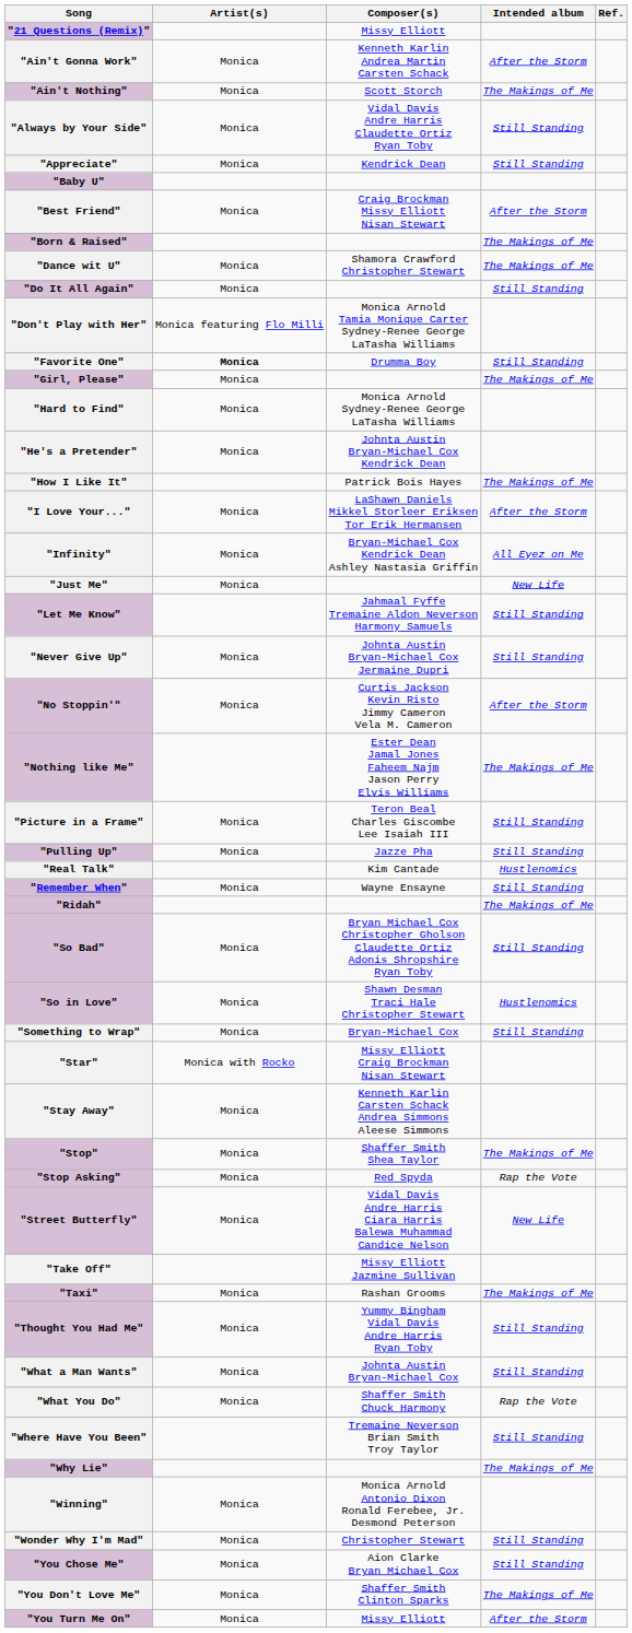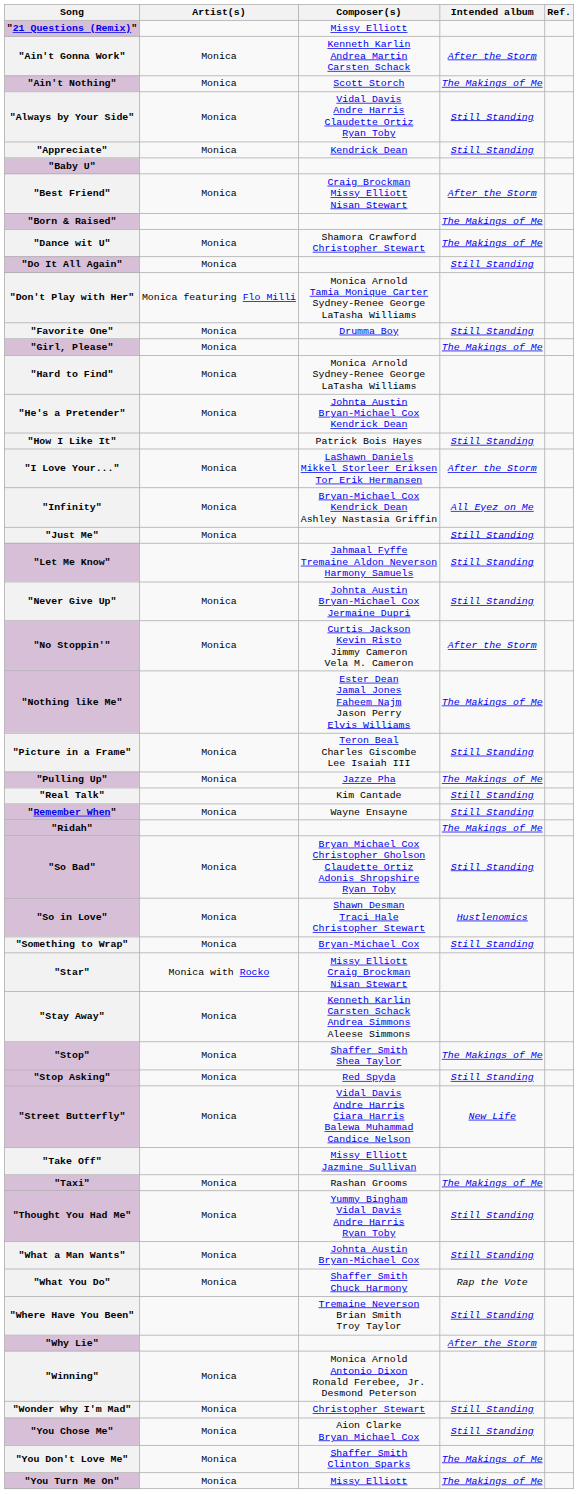"Favorite One" | Artist(s): bold -> normal
"How I Like It" | Intended album: The Makings of Me -> Still Standing
"Just Me" | Intended album: New Life -> Still Standing
"Pulling Up" | Intended album: Still Standing -> The Makings of Me
"Real Talk" | Intended album: Hustlenomics -> Still Standing
"Stop Asking" | Intended album: Rap the Vote -> Still Standing
"Why Lie" | Intended album: The Makings of Me -> After the Storm
"You Turn Me On" | Intended album: After the Storm -> The Makings of Me
